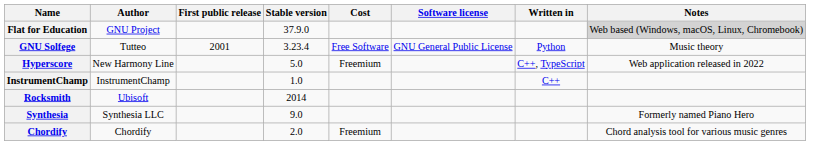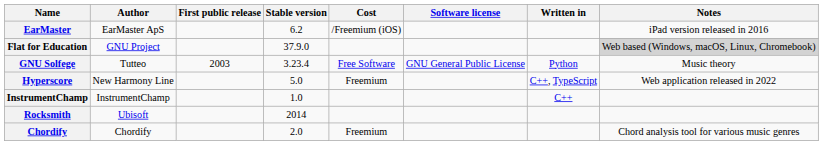+ row: EarMaster | EarMaster ApS | 6.2 | /Freemium (iOS) | iPad version released in 2016
GNU Solfege | First public release: 2001 -> 2003
- row: Synthesia | Synthesia LLC | 9.0 | Formerly named Piano Hero
